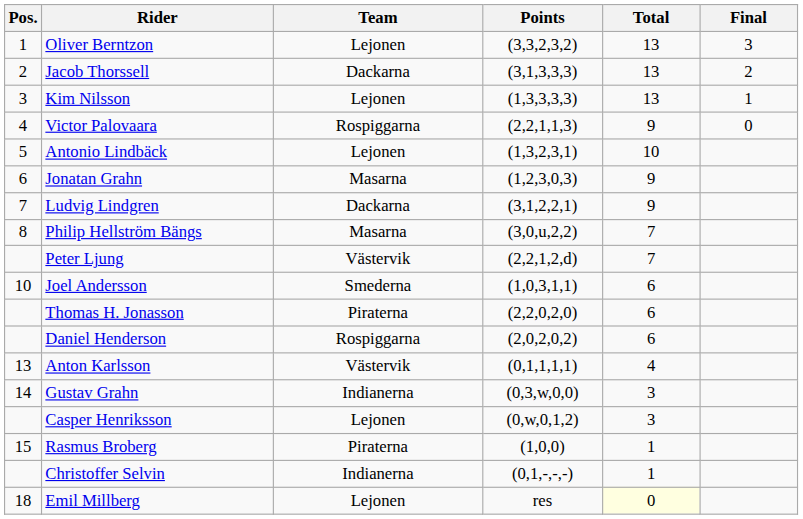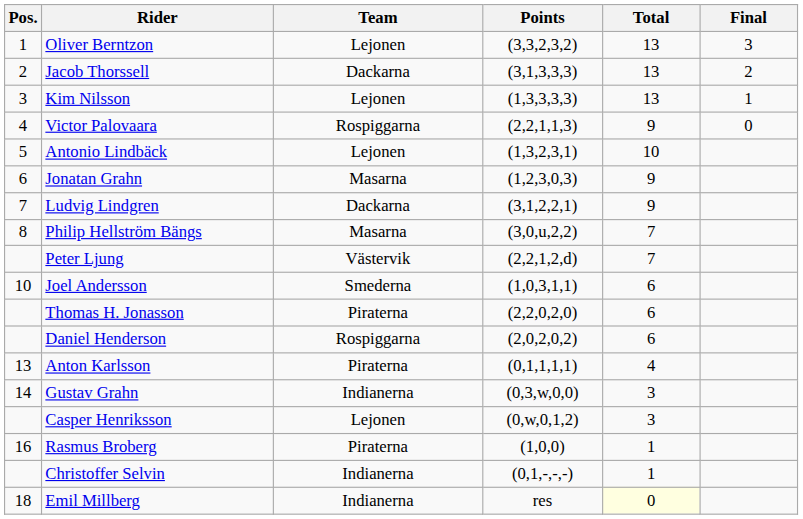Anton Karlsson | Team: Västervik -> Piraterna
Rasmus Broberg | Pos.: 15 -> 16
Emil Millberg | Team: Lejonen -> Indianerna
